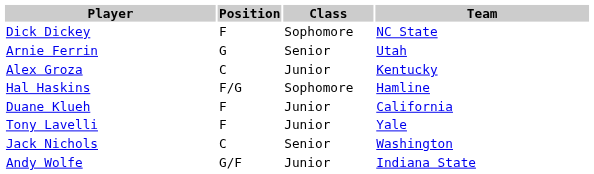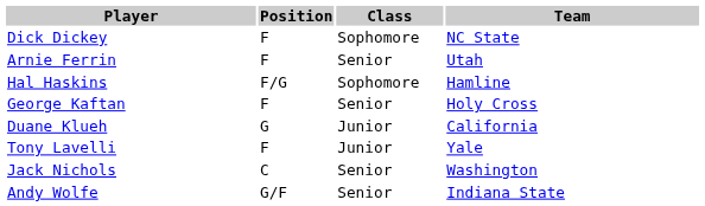Arnie Ferrin | Position: G -> F
- row: Alex Groza | C | Junior | Kentucky
+ row: George Kaftan | F | Senior | Holy Cross
Duane Klueh | Position: F -> G
Andy Wolfe | Class: Junior -> Senior
